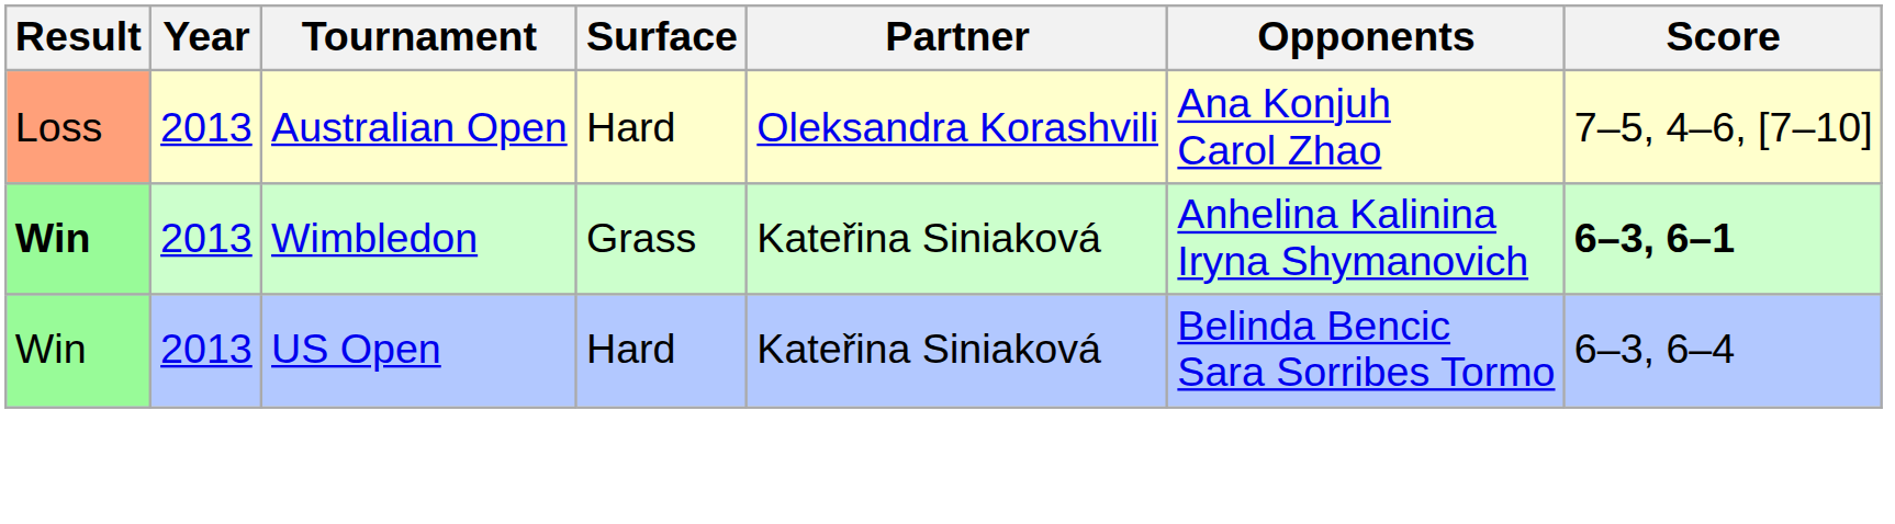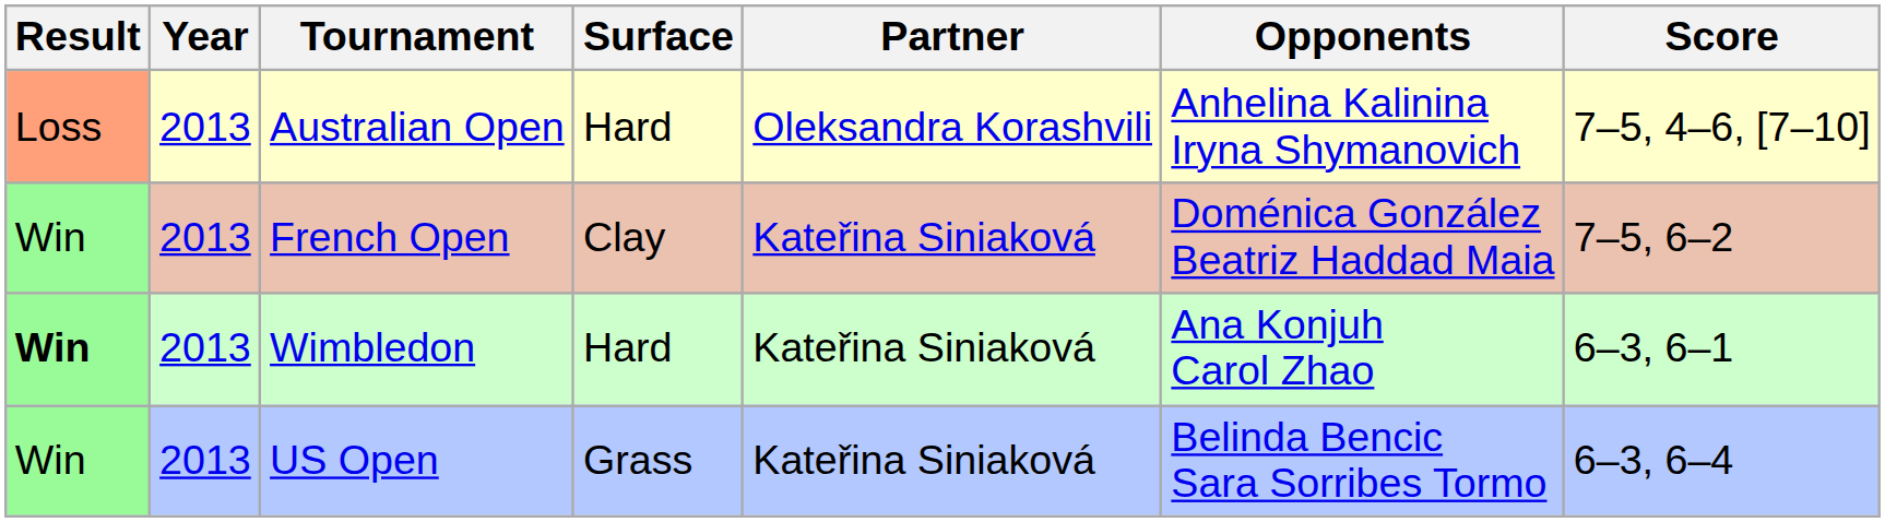Australian Open | Opponents: Ana Konjuh Carol Zhao -> Anhelina Kalinina Iryna Shymanovich
+ row: Win | 2013 | French Open | Clay | Kateřina Siniaková | Doménica González Beatriz Haddad Maia | 7–5, 6–2
Wimbledon | Surface: Grass -> Hard
Wimbledon | Opponents: Anhelina Kalinina Iryna Shymanovich -> Ana Konjuh Carol Zhao
Wimbledon | Score: bold -> normal
US Open | Surface: Hard -> Grass
